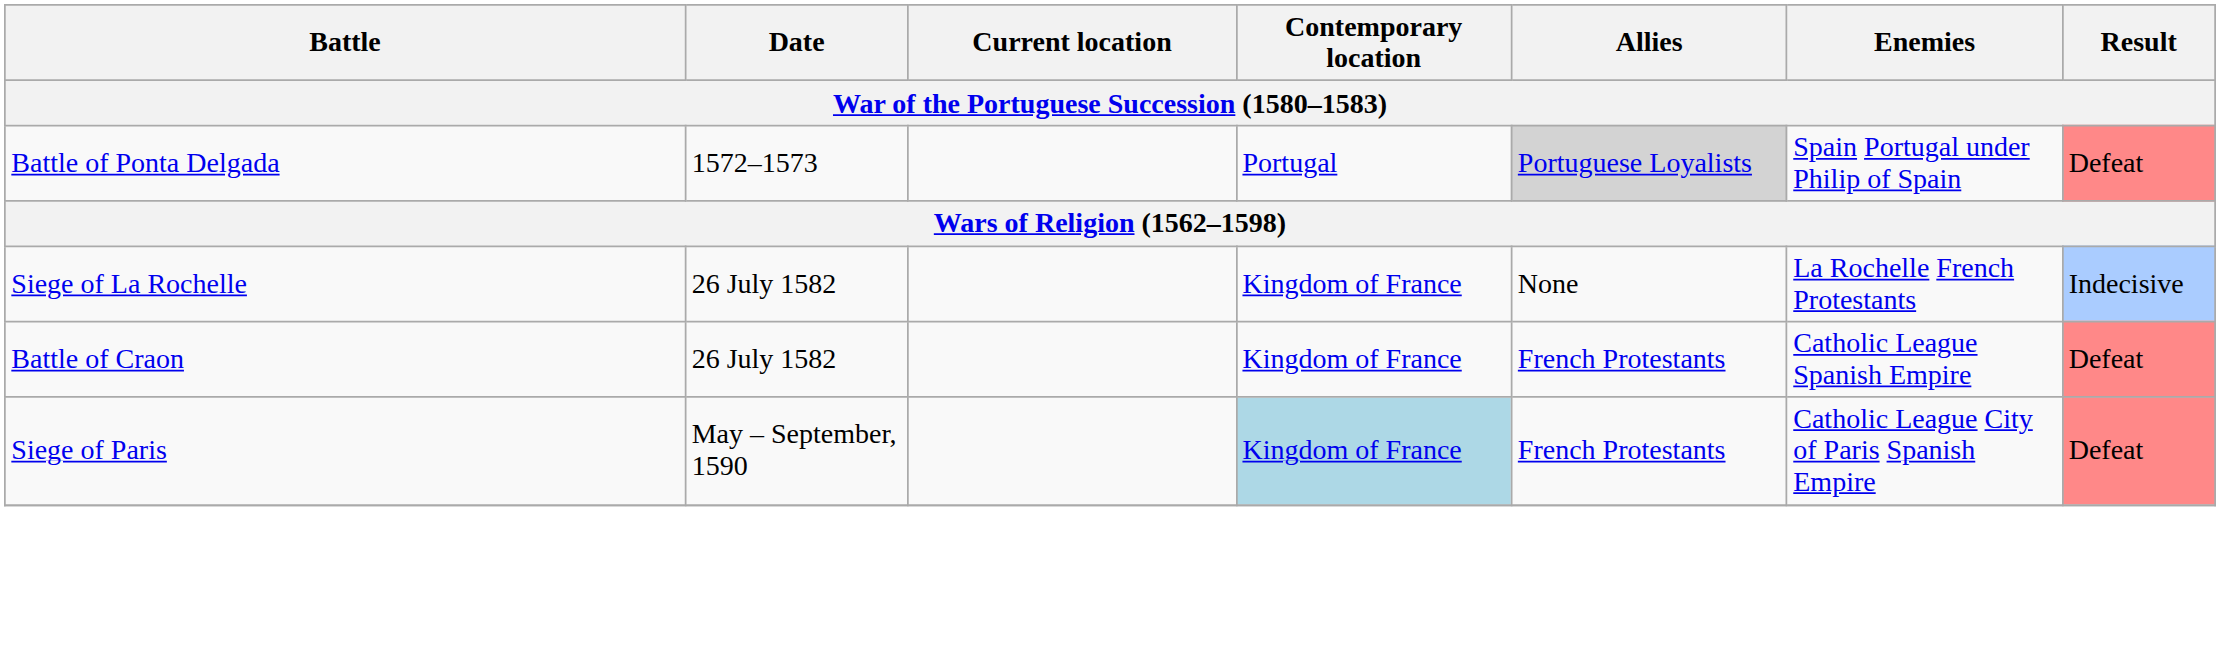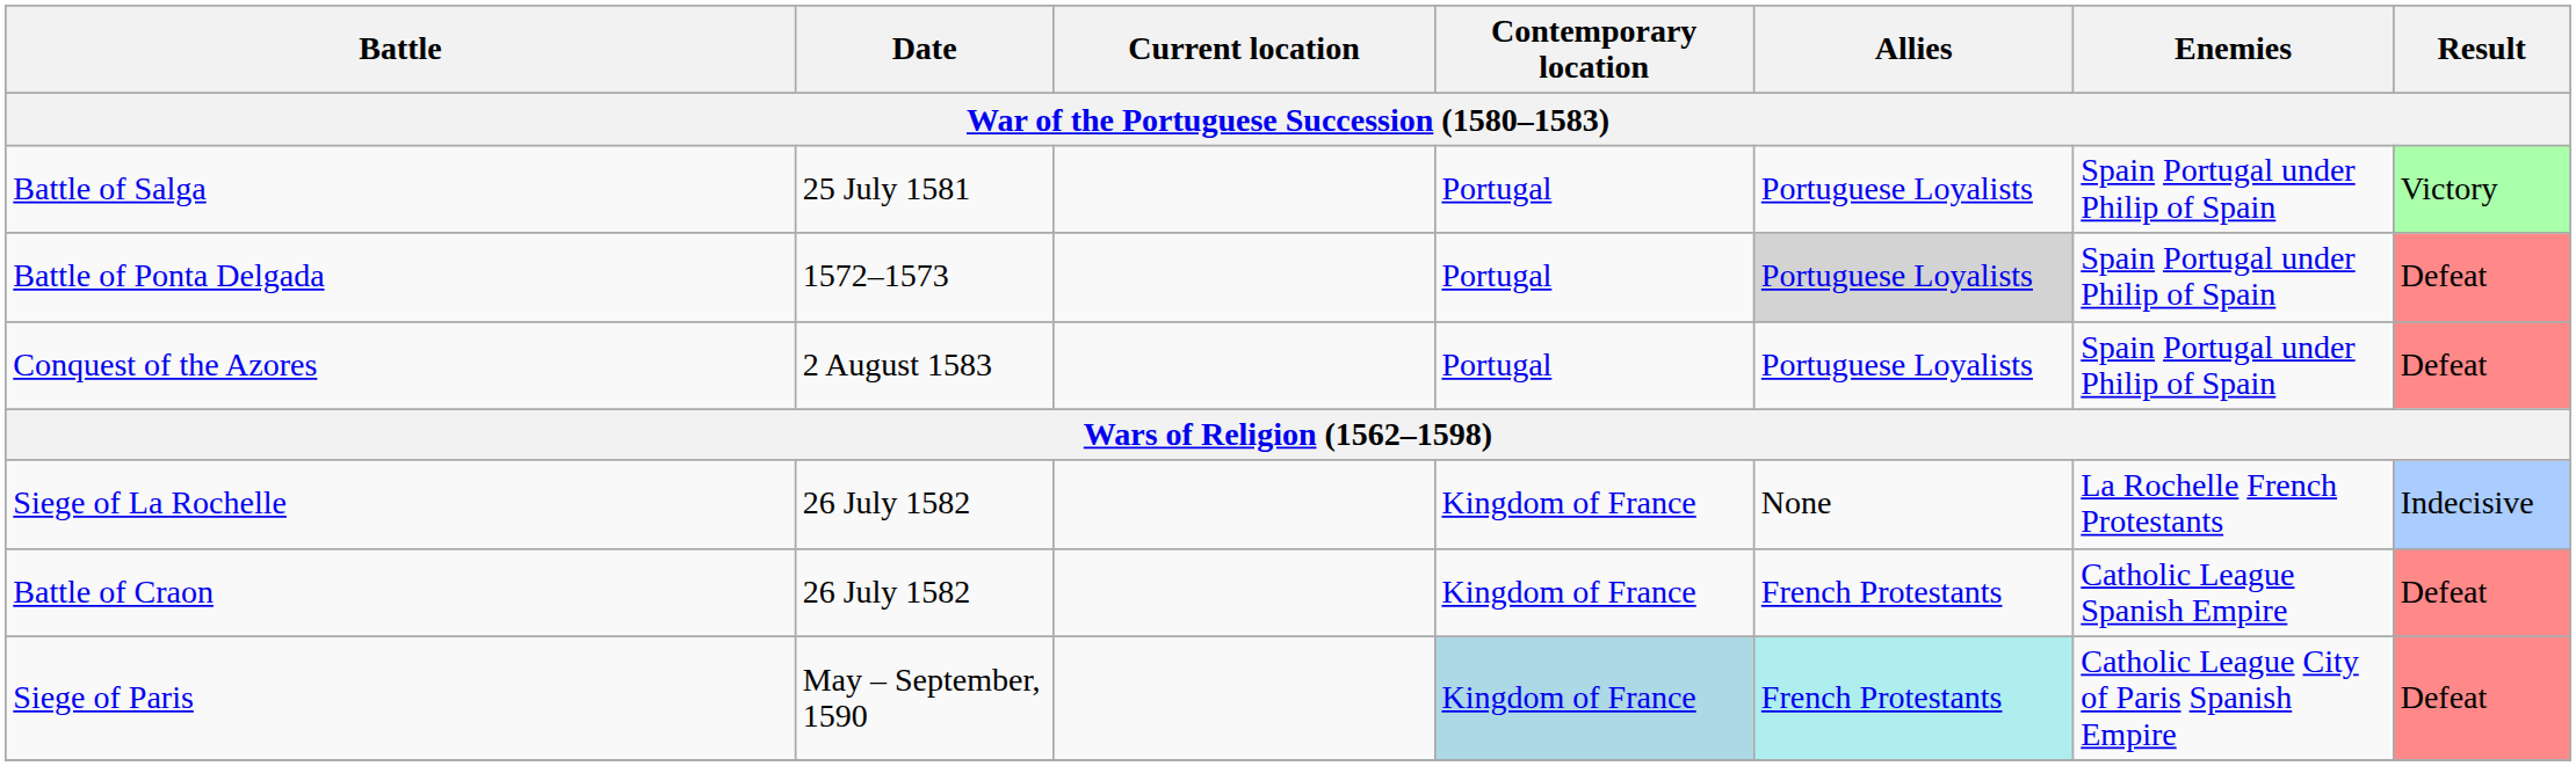+ row: Battle of Salga | 25 July 1581 | Portugal | Portuguese Loyalists | Spain Portugal under Philip of Spain | Victory
+ row: Conquest of the Azores | 2 August 1583 | Portugal | Portuguese Loyalists | Spain Portugal under Philip of Spain | Defeat
Siege of Paris | Allies: no background -> paleturquoise background
